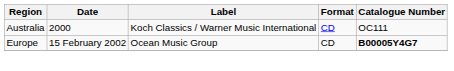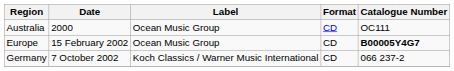Australia | Label: Koch Classics / Warner Music International -> Ocean Music Group
+ row: Germany | 7 October 2002 | Koch Classics / Warner Music International | CD | 066 237-2
